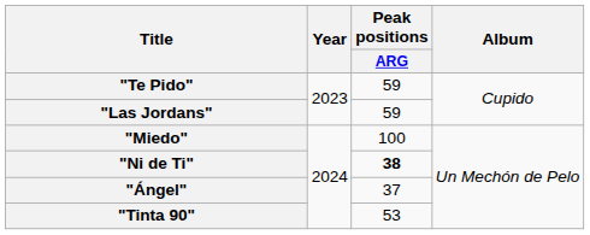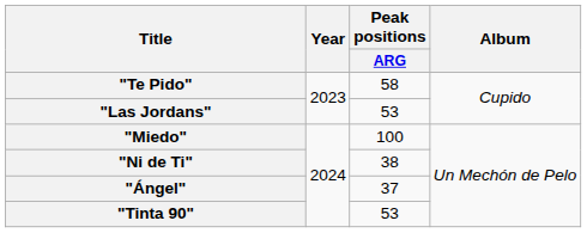"Te Pido" | Peak positions / ARG: 59 -> 58
"Las Jordans" | Peak positions / ARG: 59 -> 53
"Ni de Ti" | Peak positions / ARG: bold -> normal
